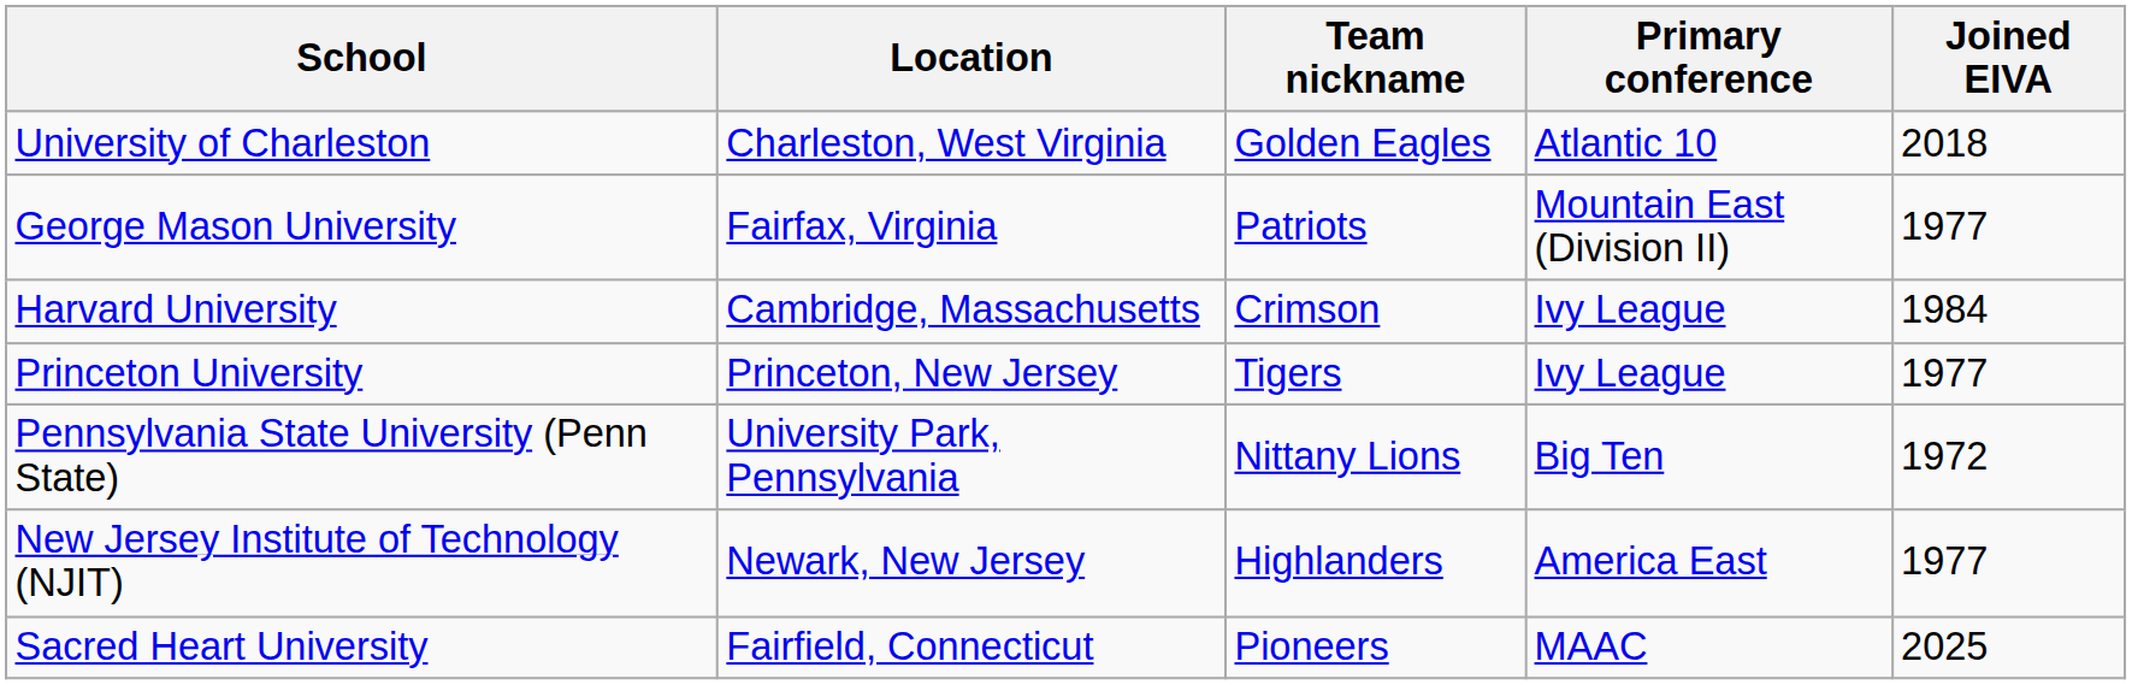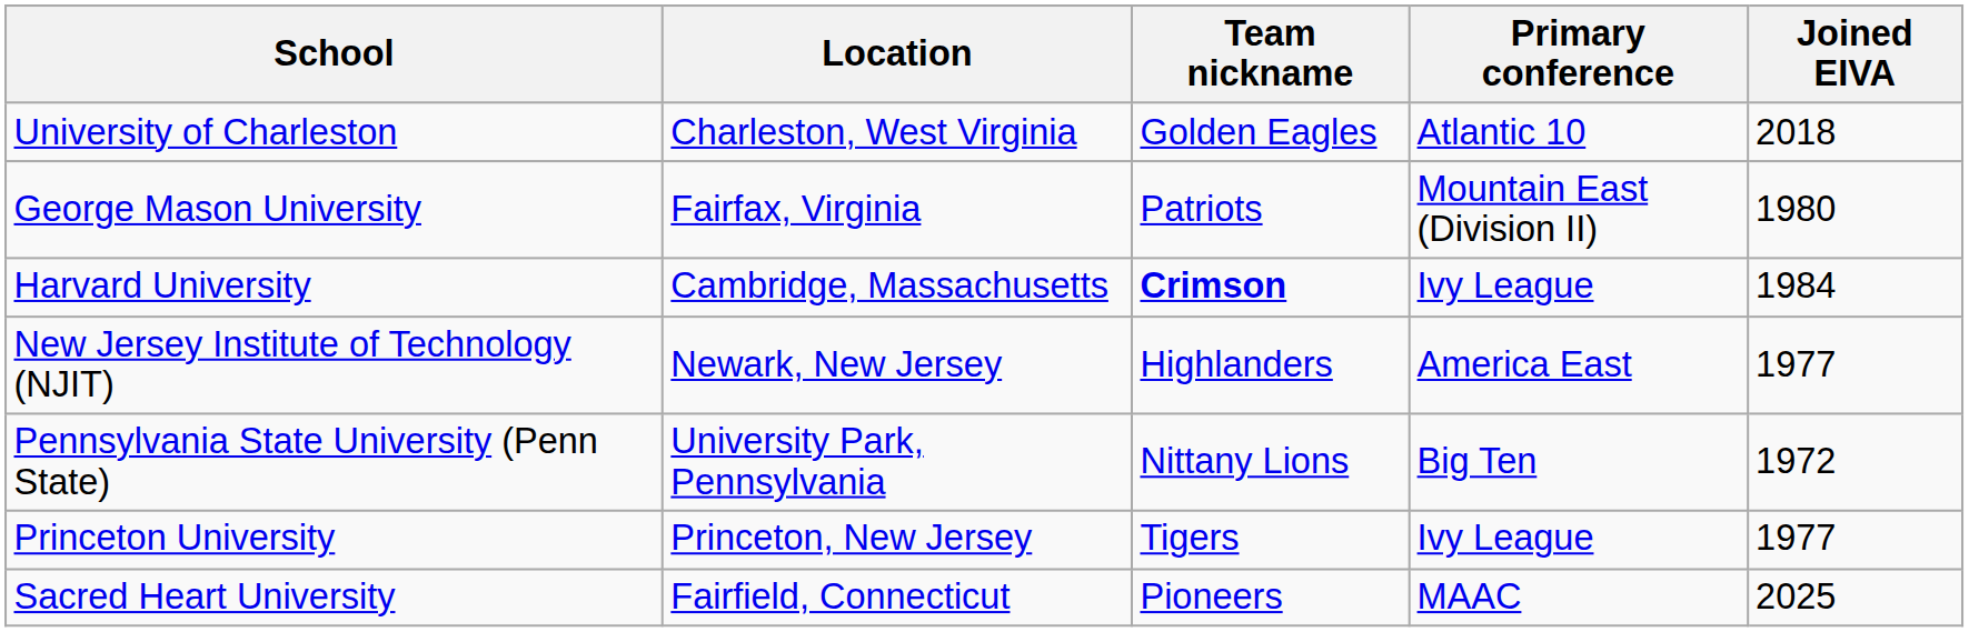George Mason University | Joined EIVA: 1977 -> 1980
Harvard University | Team nickname: normal -> bold
rows swapped: New Jersey Institute of Technology (NJIT) <-> Princeton University
